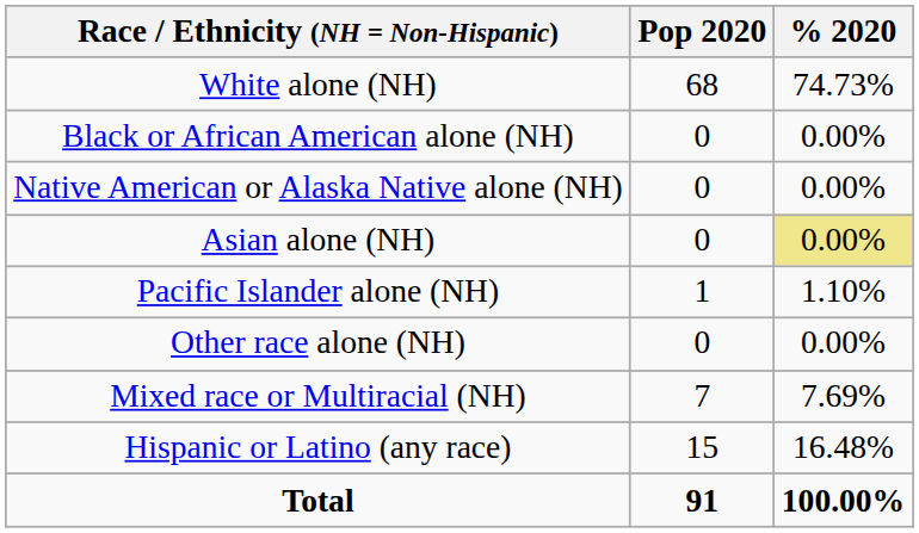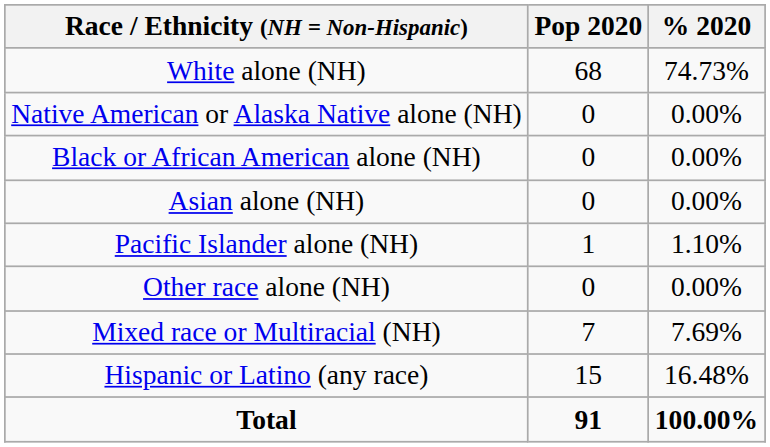rows swapped: Black or African American alone (NH) <-> Native American or Alaska Native alone (NH)
Asian alone (NH) | % 2020: khaki background -> no background
